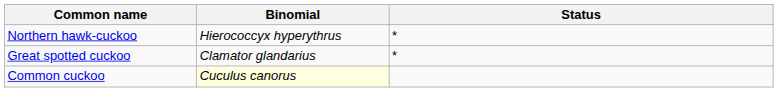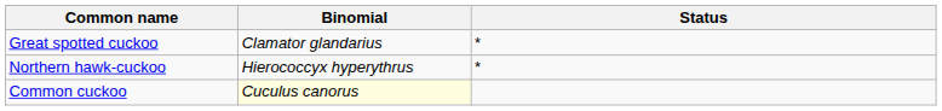rows swapped: Great spotted cuckoo <-> Northern hawk-cuckoo
